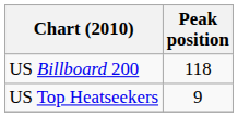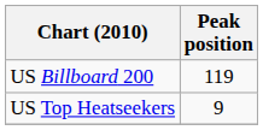US Billboard 200 | Peak position: 118 -> 119
